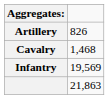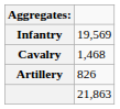rows swapped: Infantry <-> Artillery
